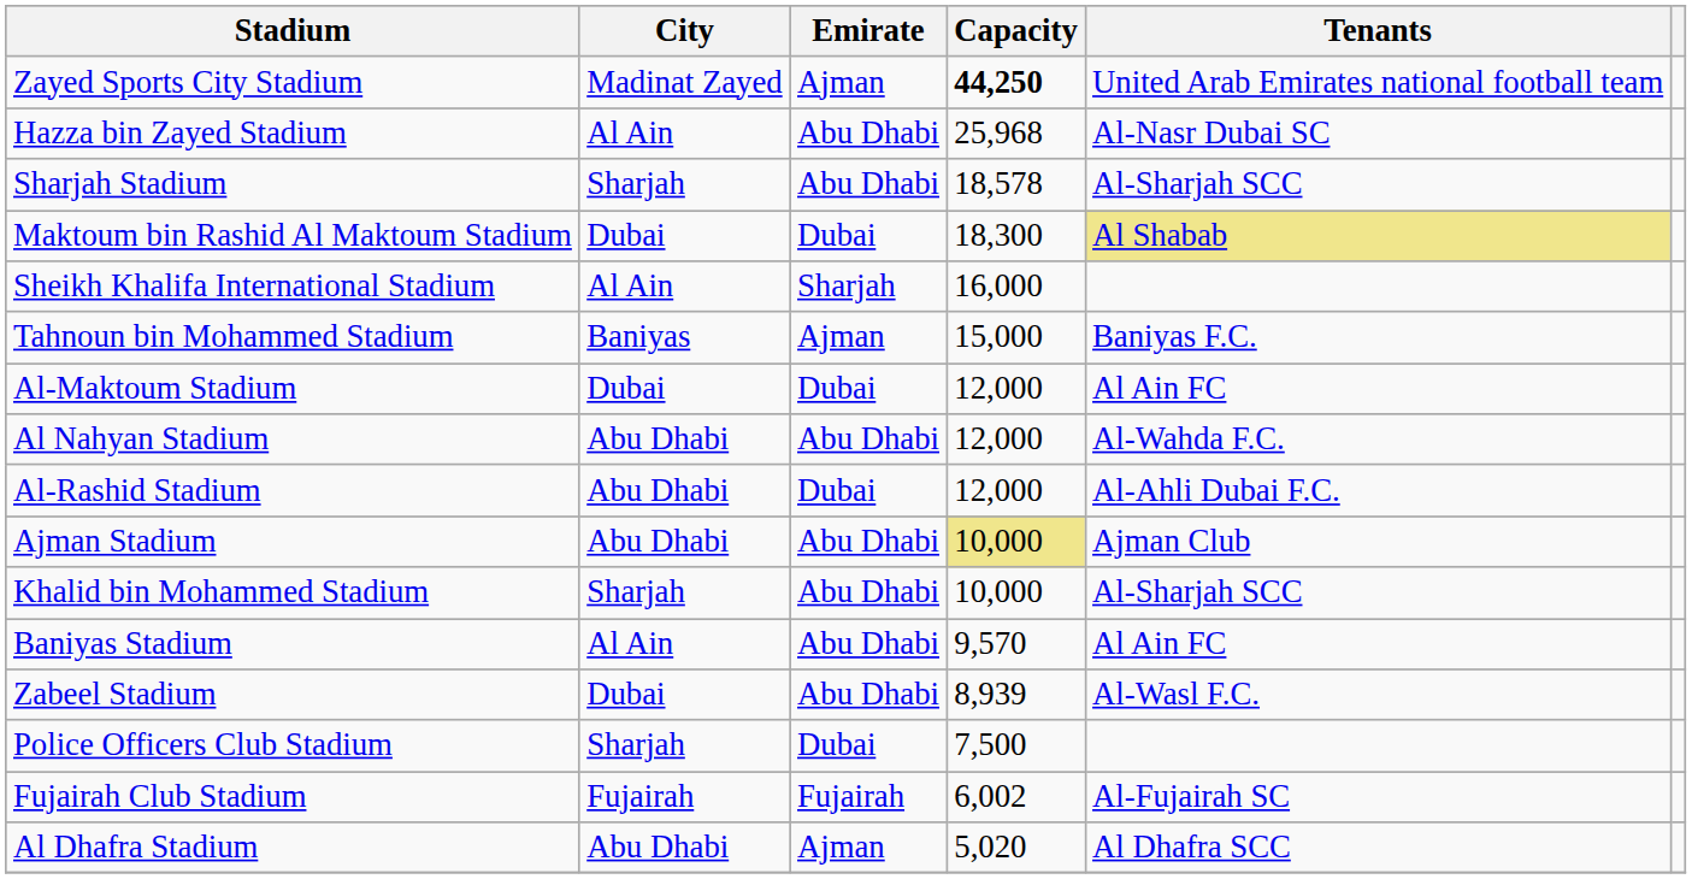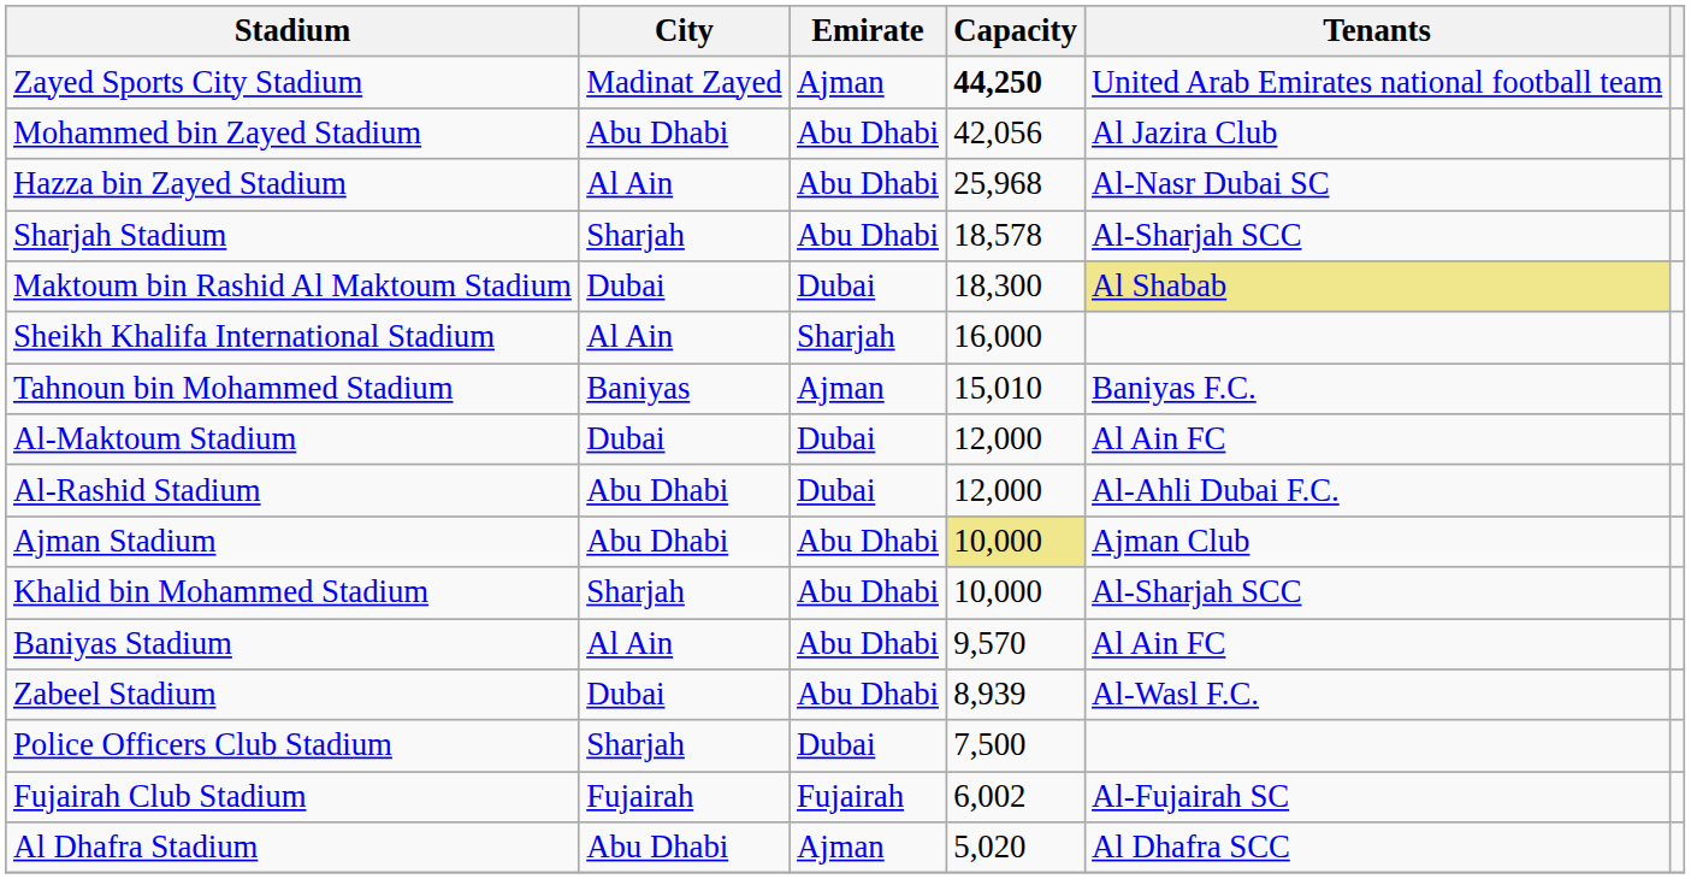+ row: Mohammed bin Zayed Stadium | Abu Dhabi | Abu Dhabi | 42,056 | Al Jazira Club
Tahnoun bin Mohammed Stadium | Capacity: 15,000 -> 15,010
- row: Al Nahyan Stadium | Abu Dhabi | Abu Dhabi | 12,000 | Al-Wahda F.C.
